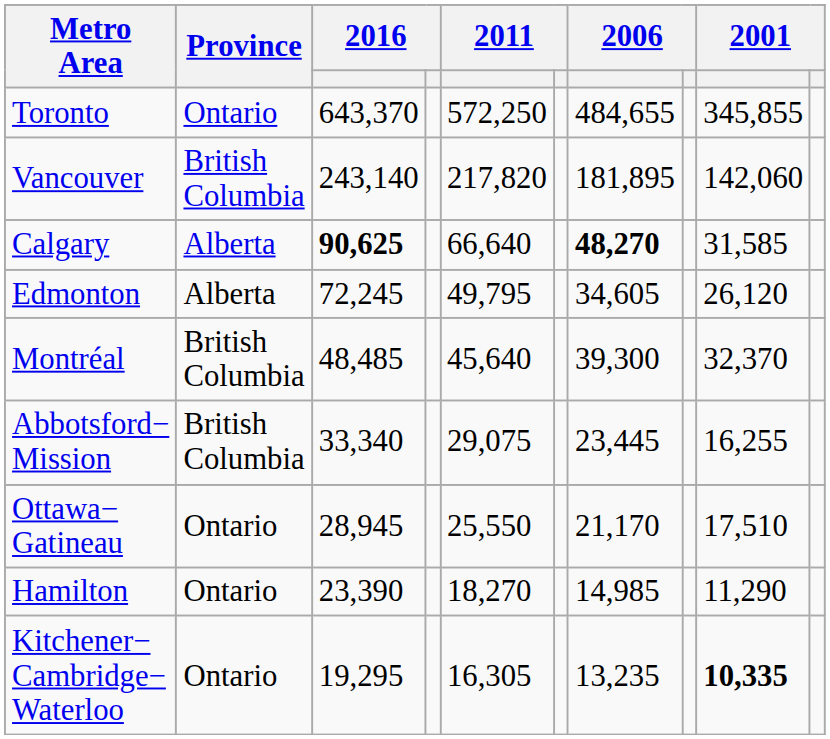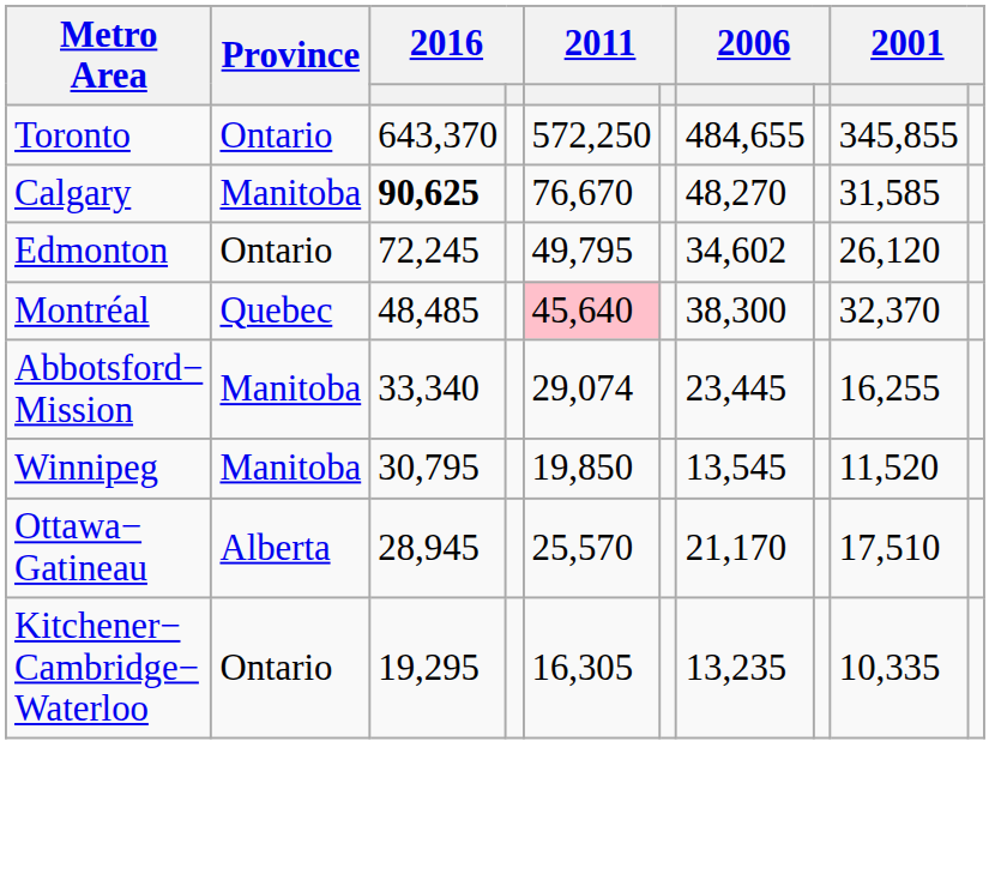- row: Vancouver | British Columbia | 243,140 | 217,820 | 181,895 | 142,060
Calgary | Province: Alberta -> Manitoba
Calgary | column 5: 66,640 -> 76,670
Calgary | column 7: bold -> normal
Edmonton | Province: Alberta -> Ontario
Edmonton | column 7: 34,605 -> 34,602
Montréal | Province: British Columbia -> Quebec
Montréal | column 5: no background -> pink background
Montréal | column 7: 39,300 -> 38,300
Abbotsford− Mission | Province: British Columbia -> Manitoba
Abbotsford− Mission | column 5: 29,075 -> 29,074
+ row: Winnipeg | Manitoba | 30,795 | 19,850 | 13,545 | 11,520
Ottawa− Gatineau | Province: Ontario -> Alberta
Ottawa− Gatineau | column 5: 25,550 -> 25,570
- row: Hamilton | Ontario | 23,390 | 18,270 | 14,985 | 11,290
Kitchener− Cambridge− Waterloo | column 9: bold -> normal
